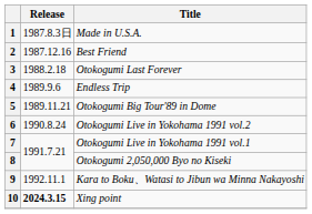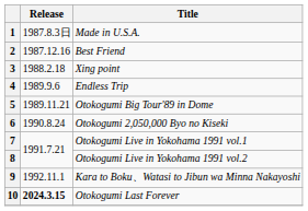3 | Title: Otokogumi Last Forever -> Xing point
6 | Title: Otokogumi Live in Yokohama 1991 vol.2 -> Otokogumi 2,050,000 Byo no Kiseki
8 | Title: Otokogumi 2,050,000 Byo no Kiseki -> Otokogumi Live in Yokohama 1991 vol.2
10 | Title: Xing point -> Otokogumi Last Forever
